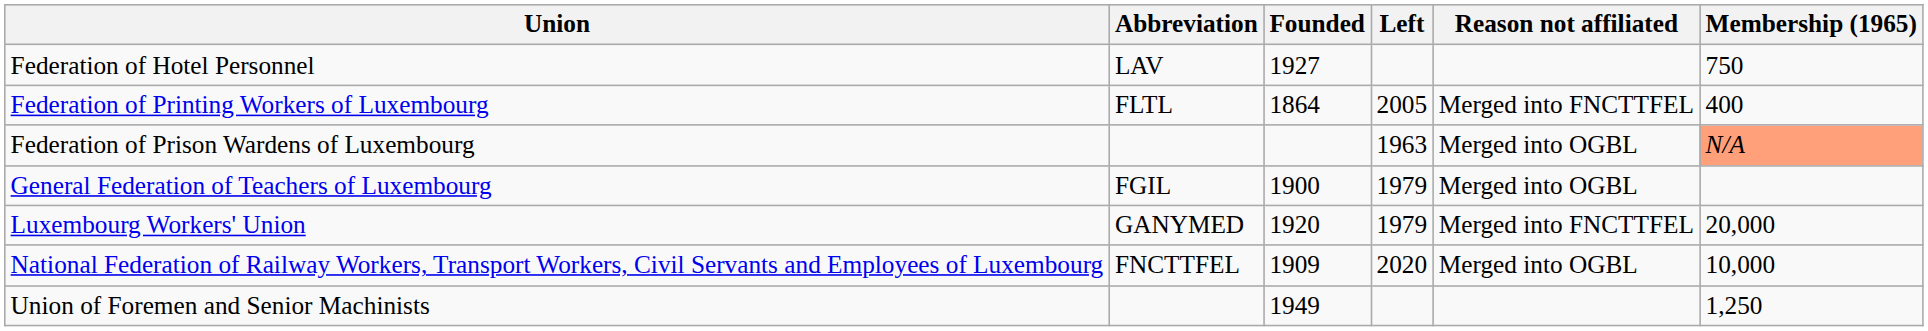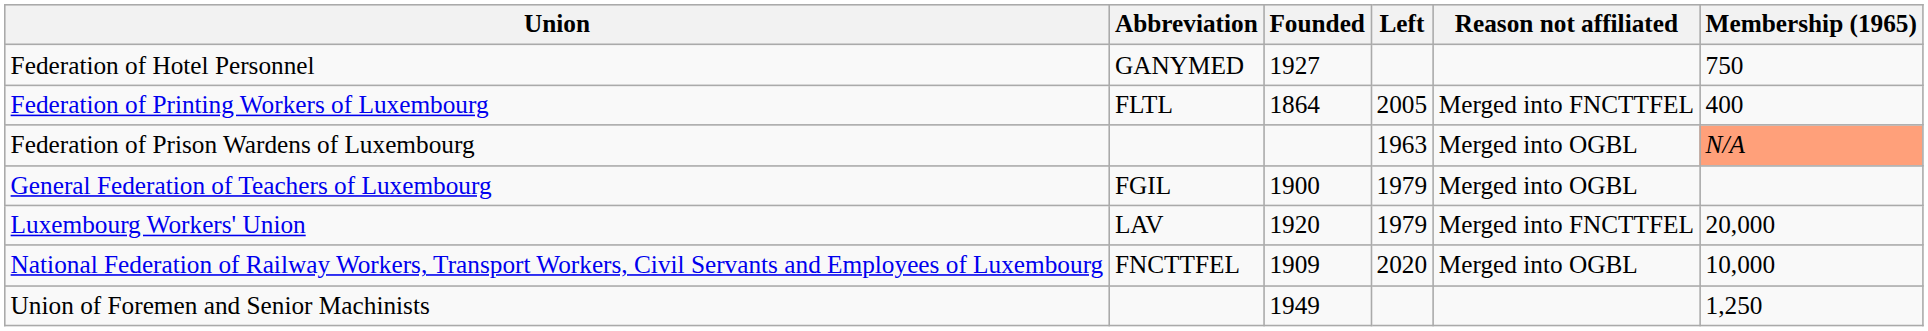Federation of Hotel Personnel | Abbreviation: LAV -> GANYMED
Luxembourg Workers' Union | Abbreviation: GANYMED -> LAV
